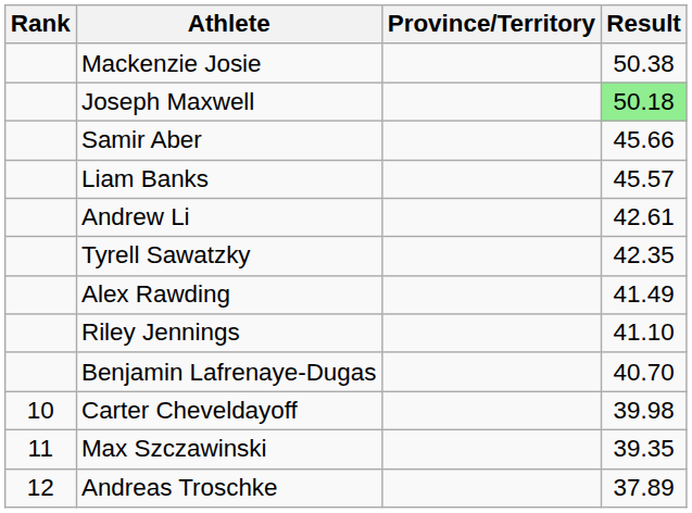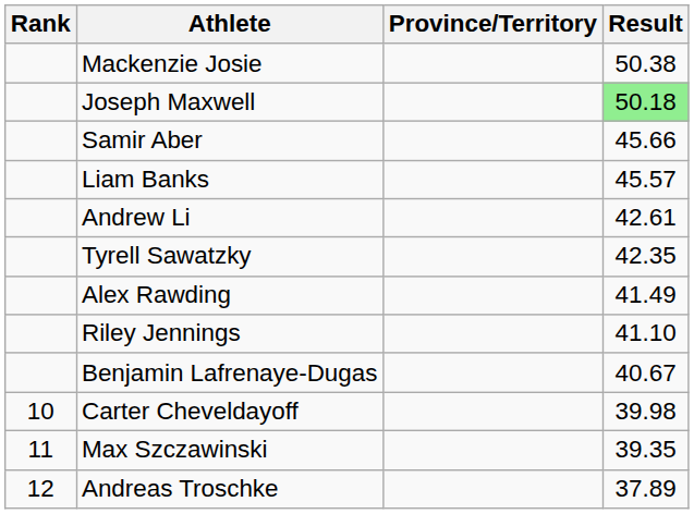Benjamin Lafrenaye-Dugas | Result: 40.70 -> 40.67
